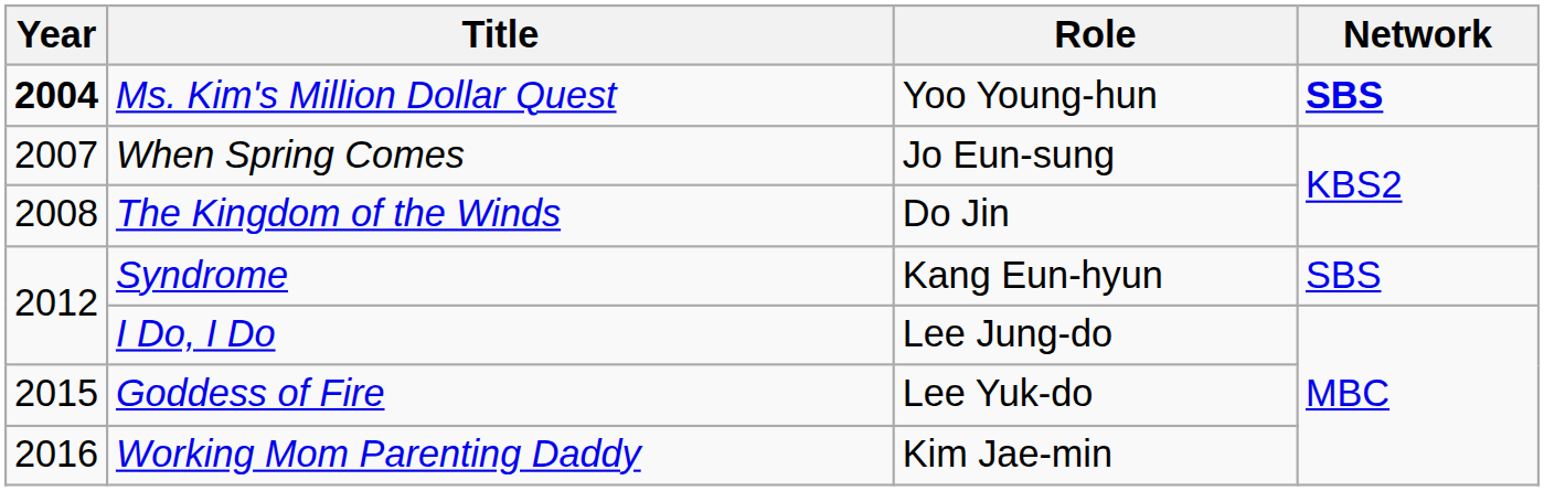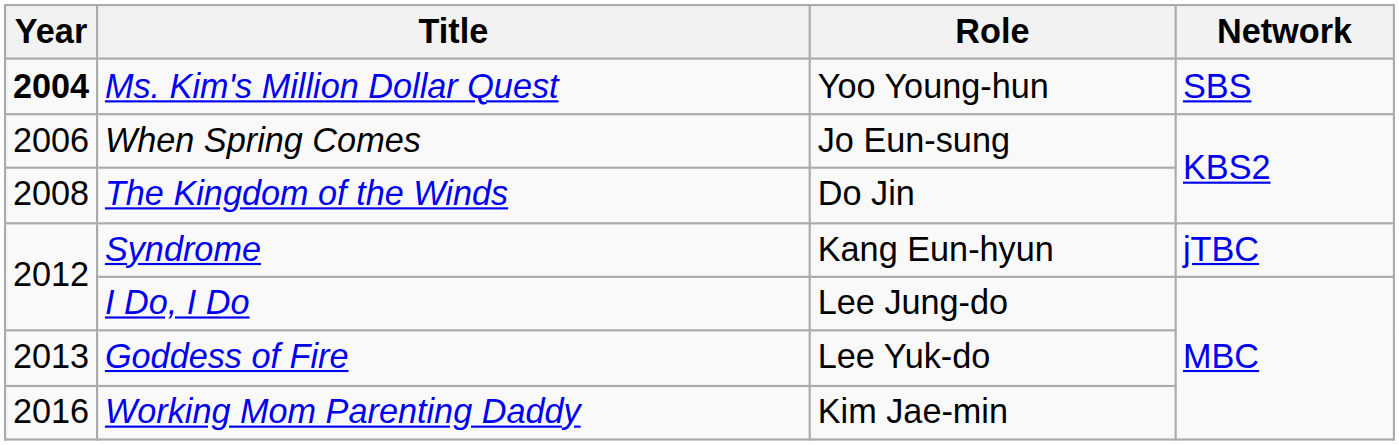Ms. Kim's Million Dollar Quest | Network: bold -> normal
When Spring Comes | Year: 2007 -> 2006
Syndrome | Network: SBS -> jTBC
Goddess of Fire | Year: 2015 -> 2013
